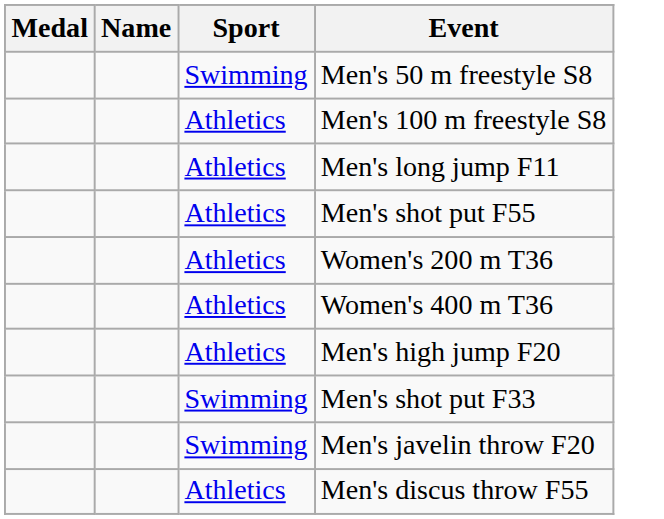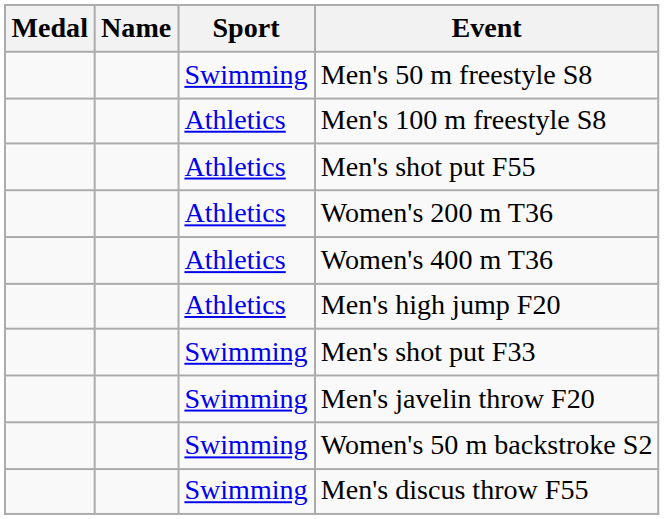- row: Athletics | Men's long jump F11
+ row: Swimming | Women's 50 m backstroke S2
Men's discus throw F55 | Sport: Athletics -> Swimming
